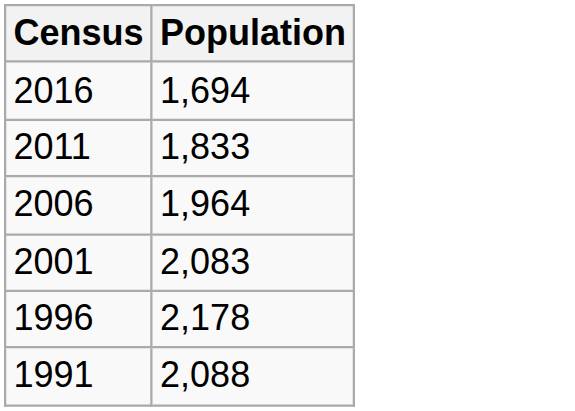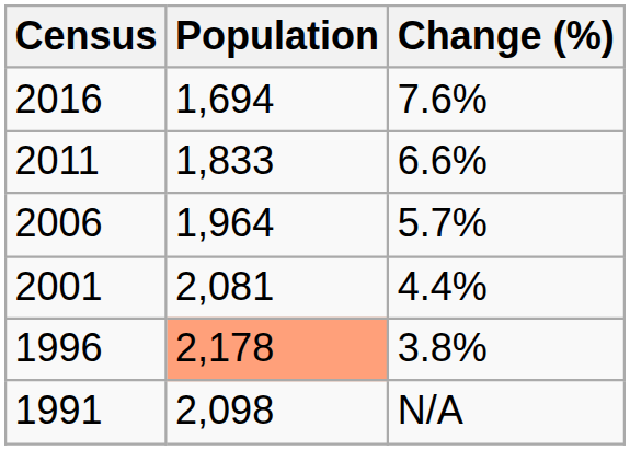+ column: Change (%) | 7.6% | 6.6% | 5.7% | 4.4% | 3.8% | N/A
2001 | Population: 2,083 -> 2,081
1996 | Population: no background -> lightsalmon background
1991 | Population: 2,088 -> 2,098
